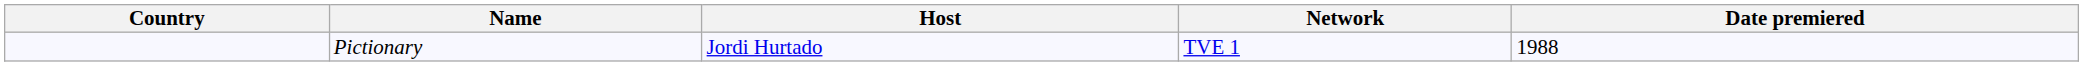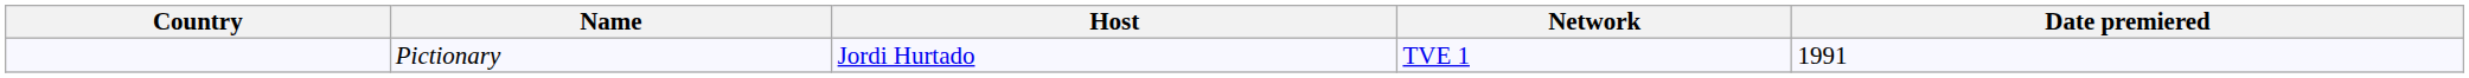Pictionary | Date premiered: 1988 -> 1991
